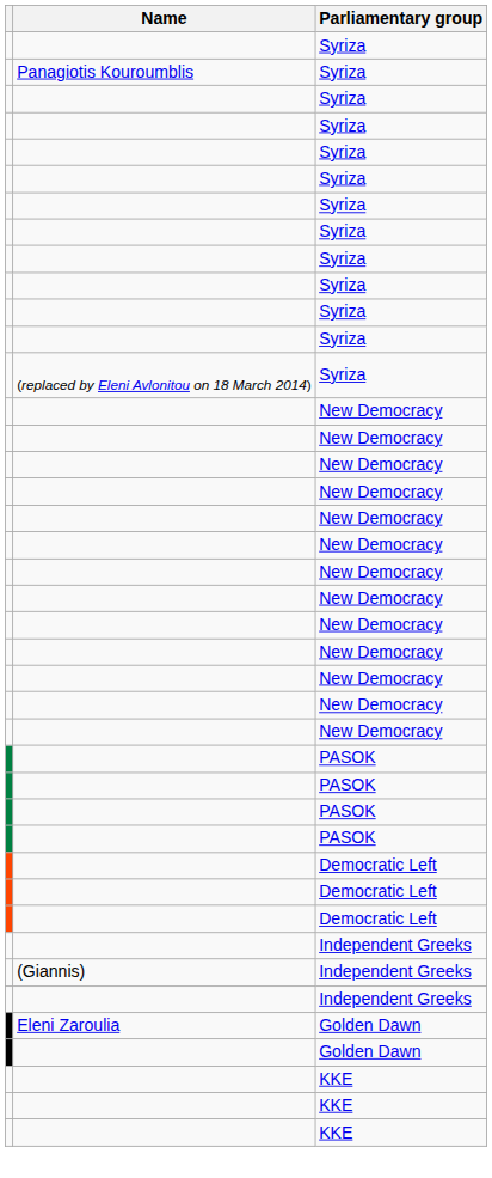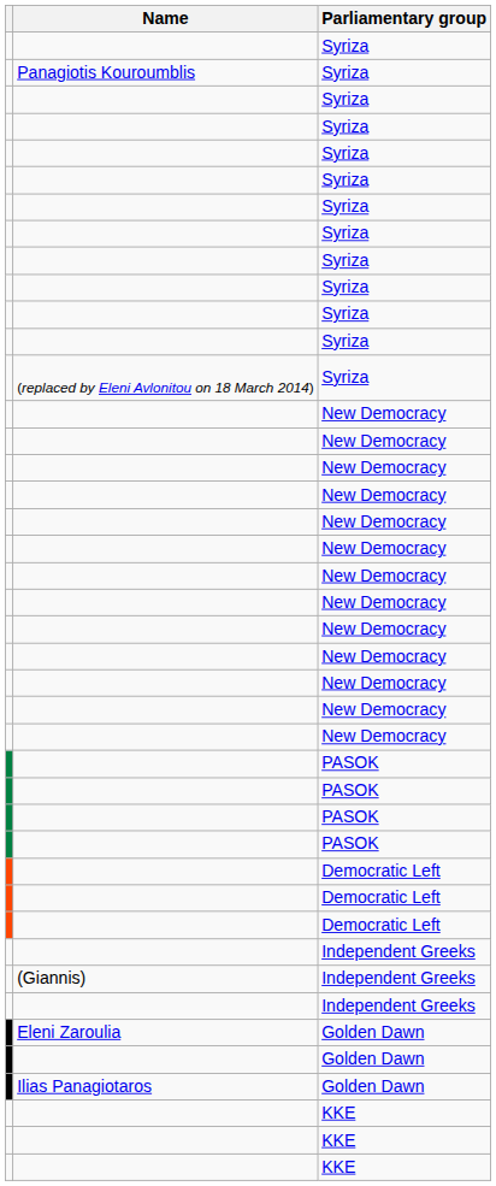+ row: Ilias Panagiotaros | Golden Dawn
